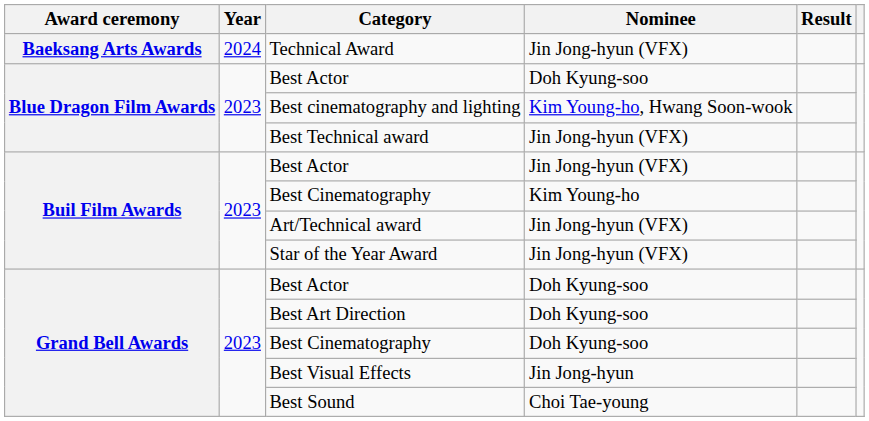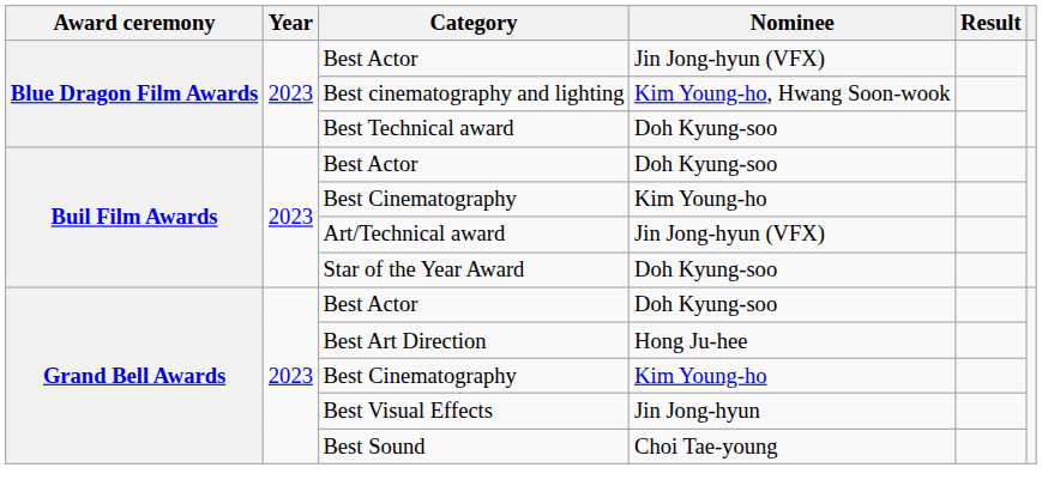- row: Baeksang Arts Awards | 2024 | Technical Award | Jin Jong-hyun (VFX)
Blue Dragon Film Awards / Best Actor | Nominee: Doh Kyung-soo -> Jin Jong-hyun (VFX)
Best Technical award | Nominee: Jin Jong-hyun (VFX) -> Doh Kyung-soo
Buil Film Awards / Best Actor | Nominee: Jin Jong-hyun (VFX) -> Doh Kyung-soo
Star of the Year Award | Nominee: Jin Jong-hyun (VFX) -> Doh Kyung-soo
Best Art Direction | Nominee: Doh Kyung-soo -> Hong Ju-hee
Grand Bell Awards / Best Cinematography | Nominee: Doh Kyung-soo -> Kim Young-ho
